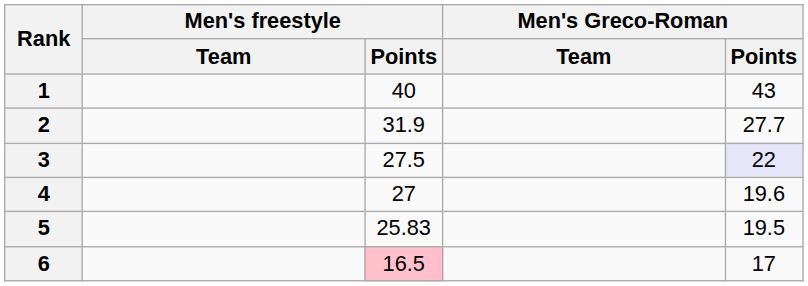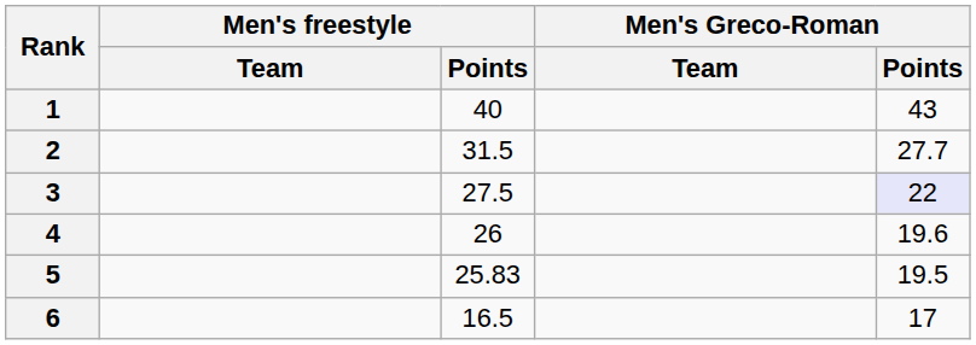2 | Men's freestyle / Points: 31.9 -> 31.5
4 | Men's freestyle / Points: 27 -> 26
6 | Men's freestyle / Points: pink background -> no background
